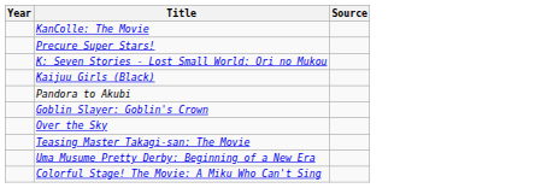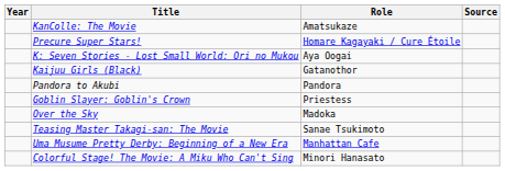+ column: Role | Amatsukaze | Homare Kagayaki / Cure Étoile | Aya Oogai | Gatanothor | Pandora | Priestess | Madoka | Sanae Tsukimoto | Manhattan Cafe | Minori Hanasato
